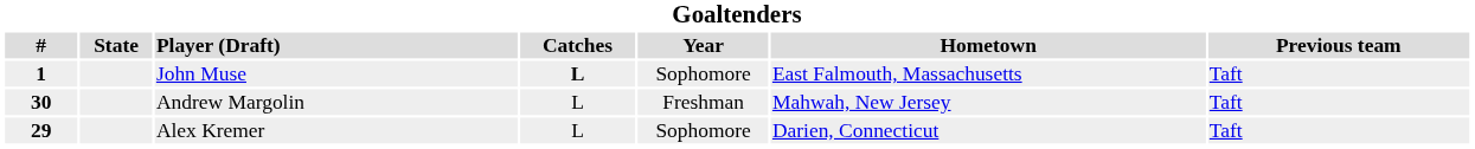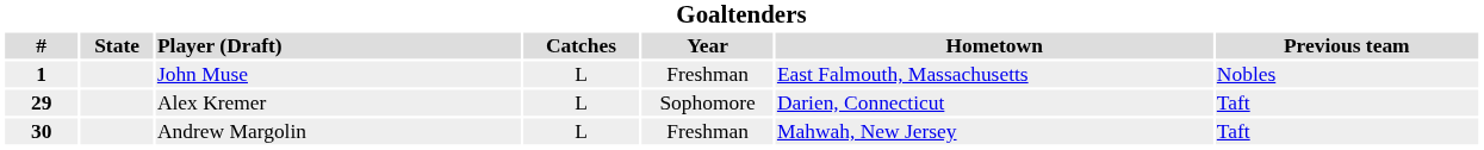John Muse | Catches: bold -> normal
John Muse | Year: Sophomore -> Freshman
John Muse | Previous team: Taft -> Nobles
rows swapped: Alex Kremer <-> Andrew Margolin
